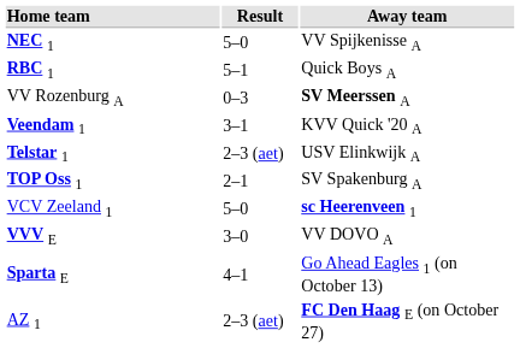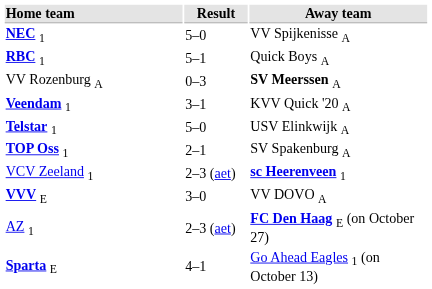Telstar 1 | Result: 2–3 (aet) -> 5–0
VCV Zeeland 1 | Result: 5–0 -> 2–3 (aet)
rows swapped: Sparta E <-> AZ 1
